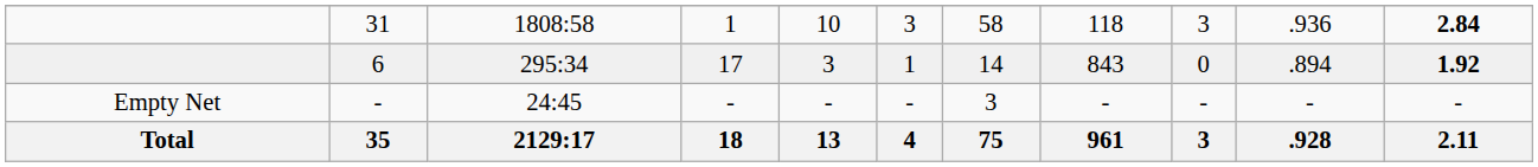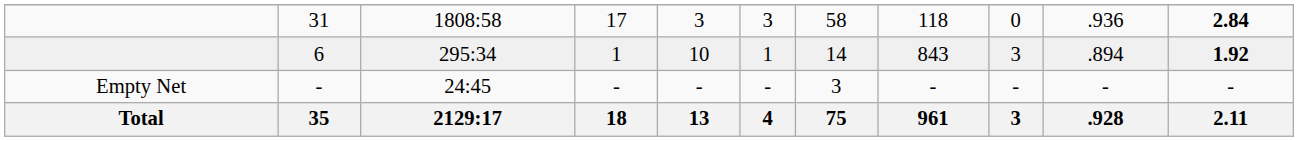31 | column 4: 1 -> 17
31 | column 5: 10 -> 3
31 | column 9: 3 -> 0
6 | column 4: 17 -> 1
6 | column 5: 3 -> 10
6 | column 9: 0 -> 3
